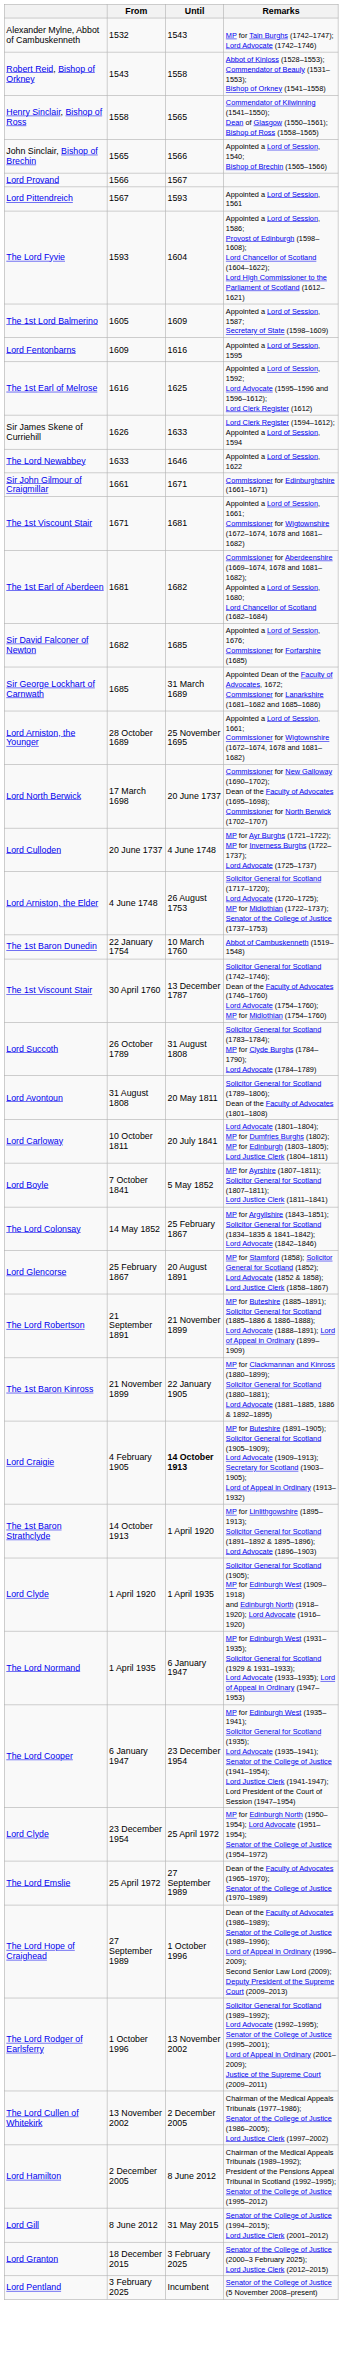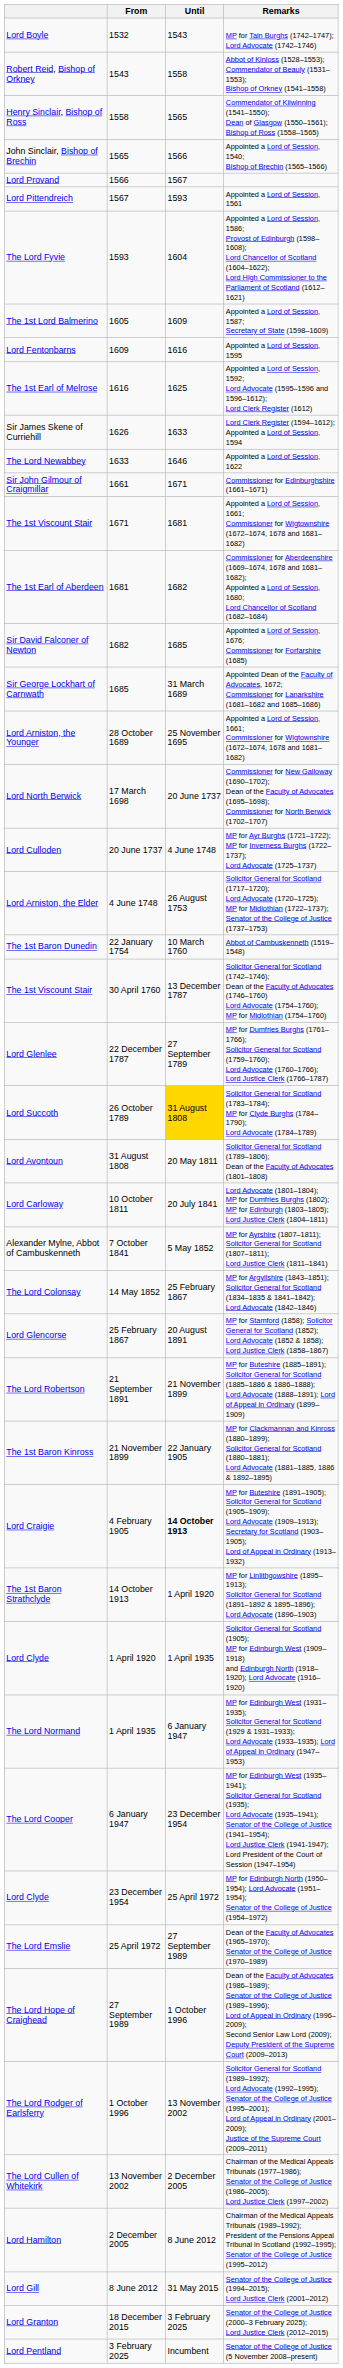1532 | column 1: Alexander Mylne, Abbot of Cambuskenneth -> Lord Boyle
+ row: Lord Glenlee | 22 December 1787 | 27 September 1789 | MP for Dumfries Burghs (1761–1766); Solicitor General for Scotland (1759–1760); Lord Advocate (1760–1766); Lord Justice Clerk (1766–1787)
26 October 1789 | Until: no background -> gold background
7 October 1841 | column 1: Lord Boyle -> Alexander Mylne, Abbot of Cambuskenneth
